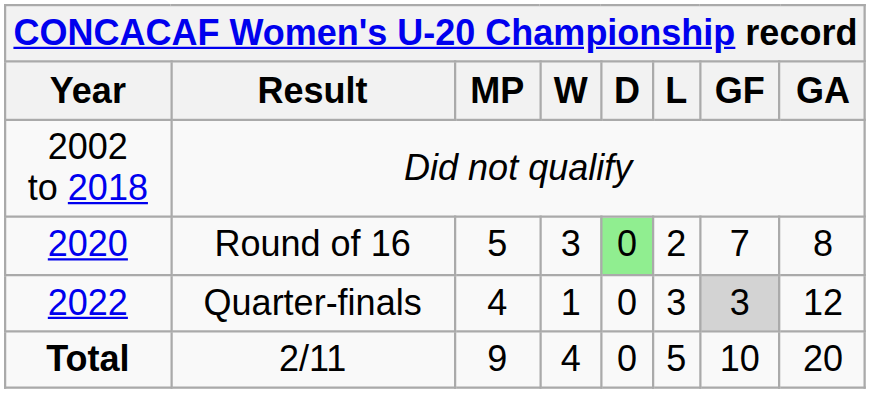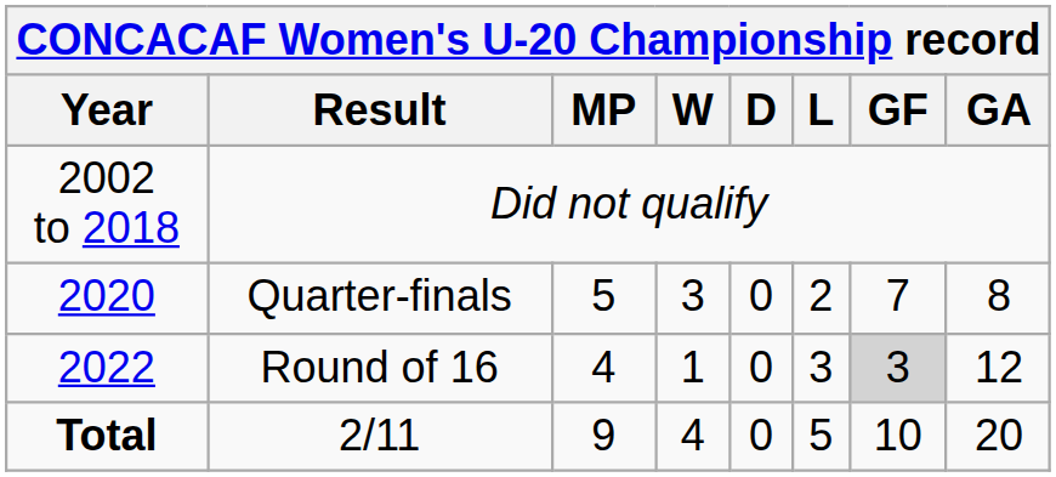2020 | Result: Round of 16 -> Quarter-finals
2020 | D: lightgreen background -> no background
2022 | Result: Quarter-finals -> Round of 16
